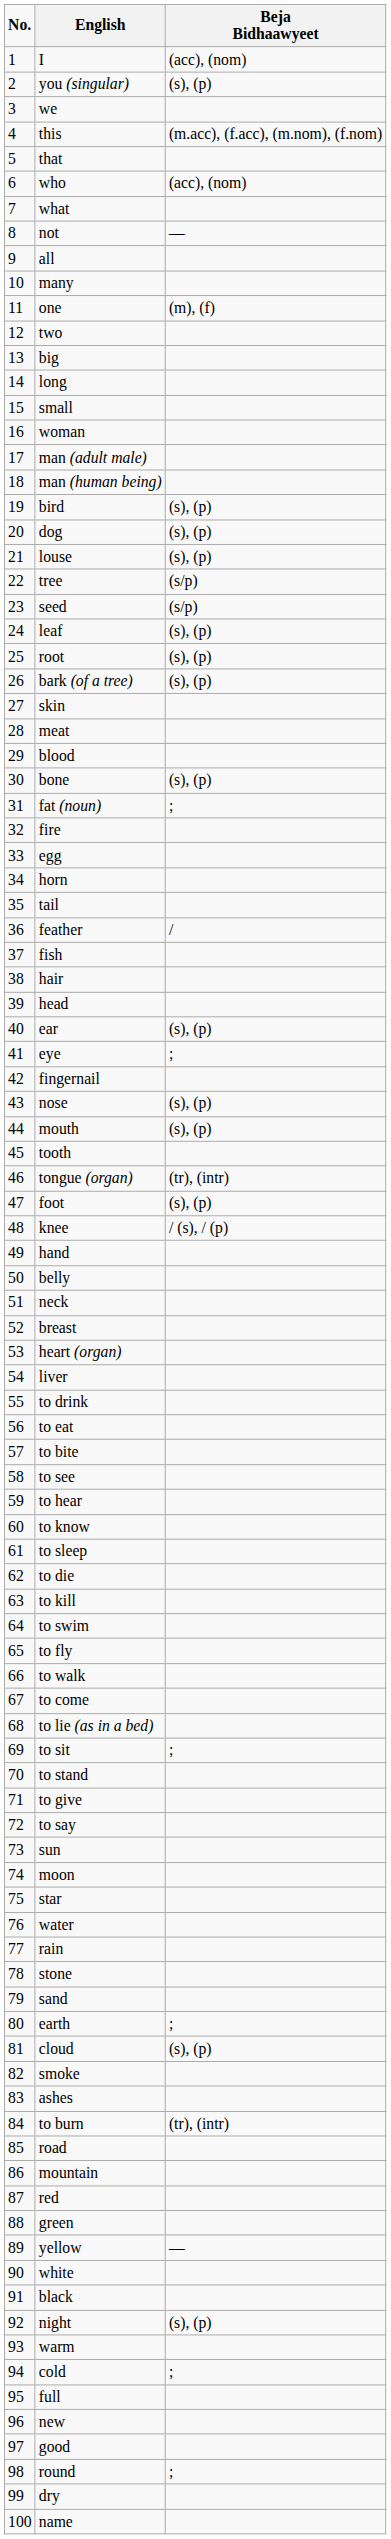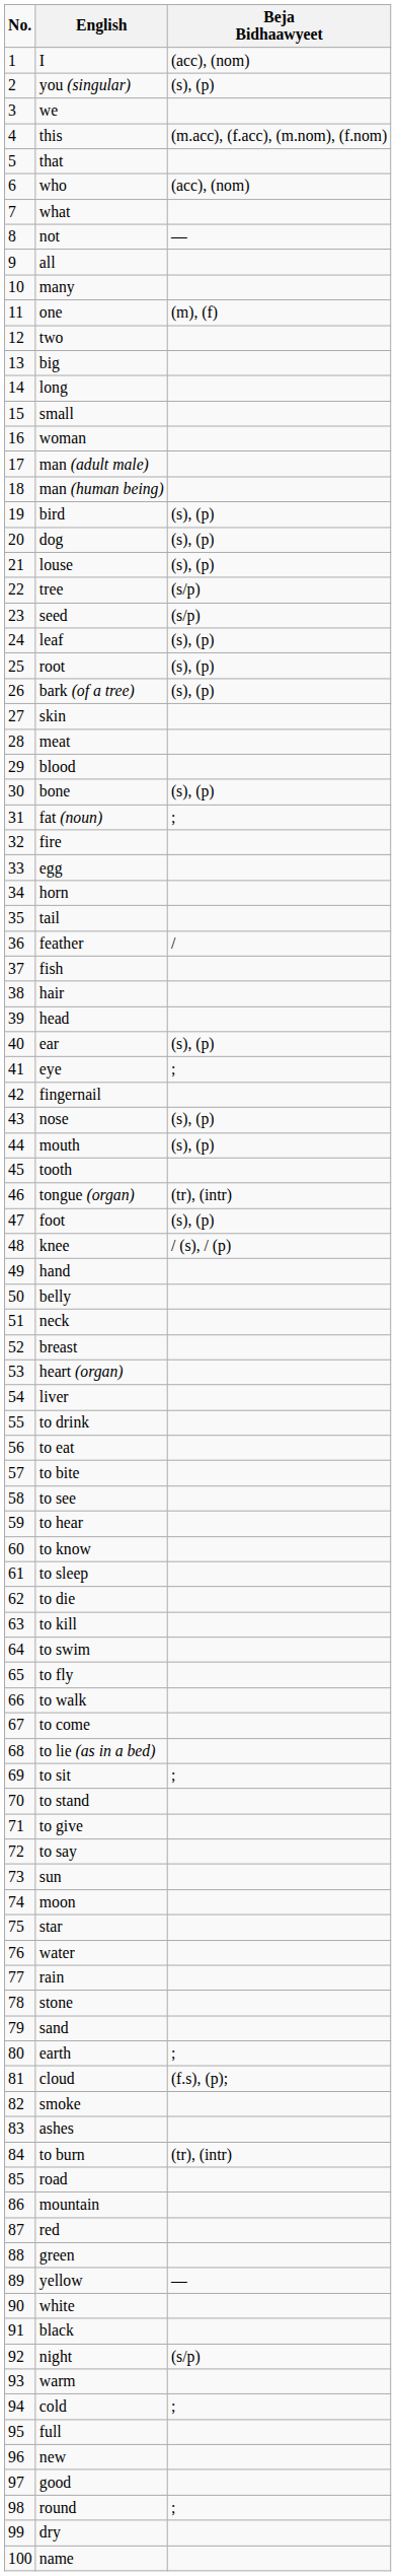cloud | Beja Bidhaawyeet: (s), (p) -> (f.s), (p);
night | Beja Bidhaawyeet: (s), (p) -> (s/p)
